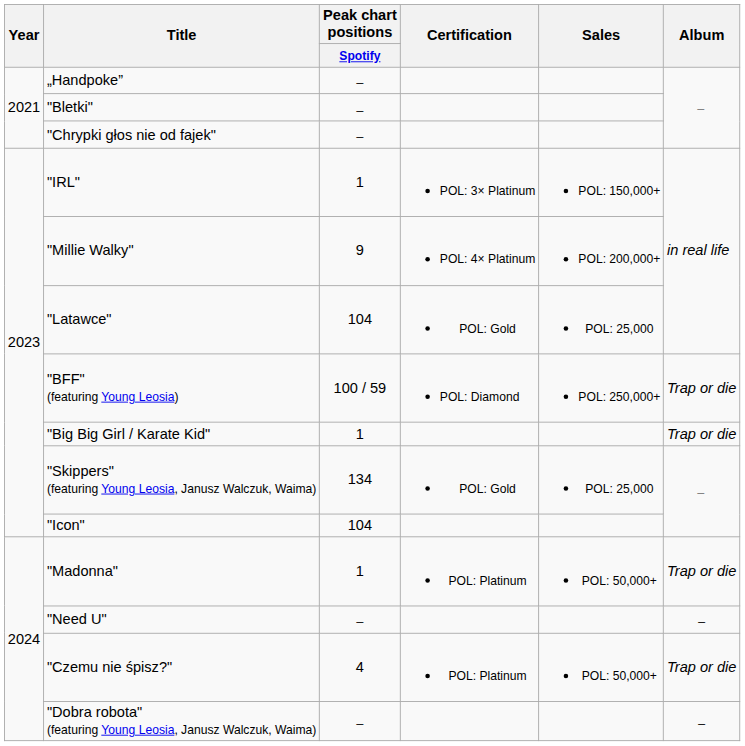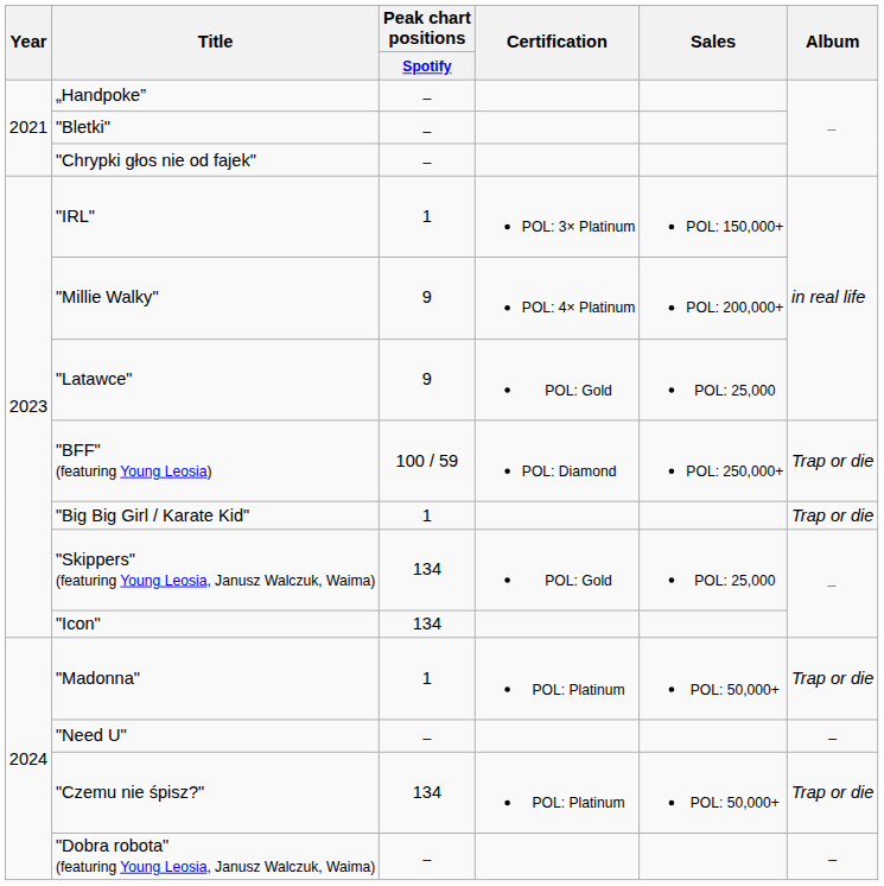"Latawce" | Peak chart positions / Spotify: 104 -> 9
"Icon" | Peak chart positions / Spotify: 104 -> 134
"Czemu nie śpisz?" | Peak chart positions / Spotify: 4 -> 134
